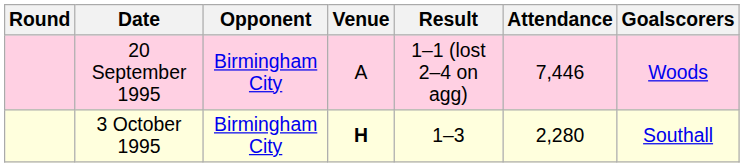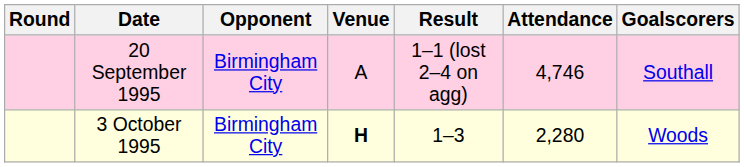20 September 1995 | Attendance: 7,446 -> 4,746
20 September 1995 | Goalscorers: Woods -> Southall
3 October 1995 | Goalscorers: Southall -> Woods
